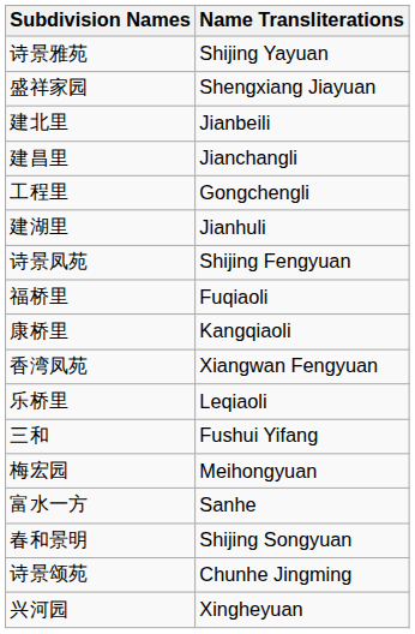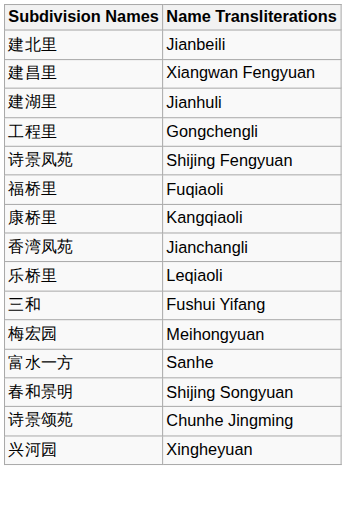- row: 诗景雅苑 | Shijing Yayuan
- row: 盛祥家园 | Shengxiang Jiayuan
建昌里 | Name Transliterations: Jianchangli -> Xiangwan Fengyuan
rows swapped: 工程里 <-> 建湖里
香湾凤苑 | Name Transliterations: Xiangwan Fengyuan -> Jianchangli
